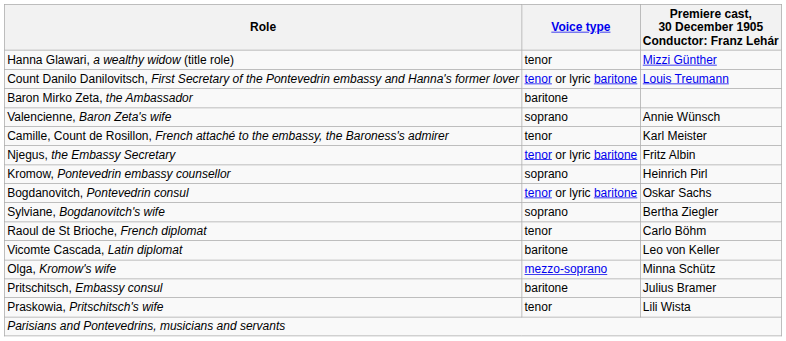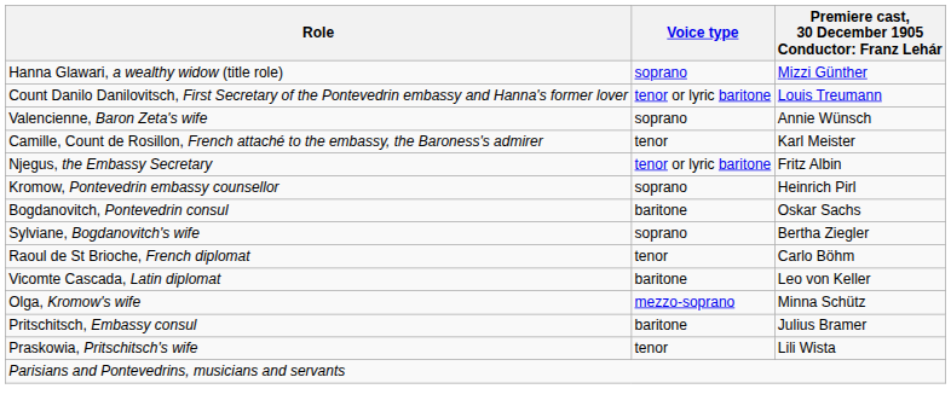Hanna Glawari, a wealthy widow (title role) | Voice type: tenor -> soprano
- row: Baron Mirko Zeta, the Ambassador | baritone
Bogdanovitch, Pontevedrin consul | Voice type: tenor or lyric baritone -> baritone
